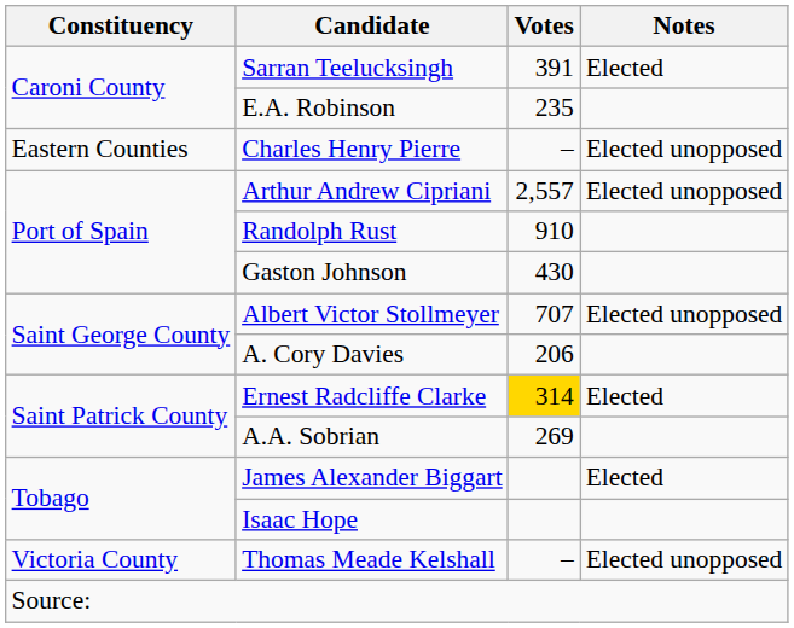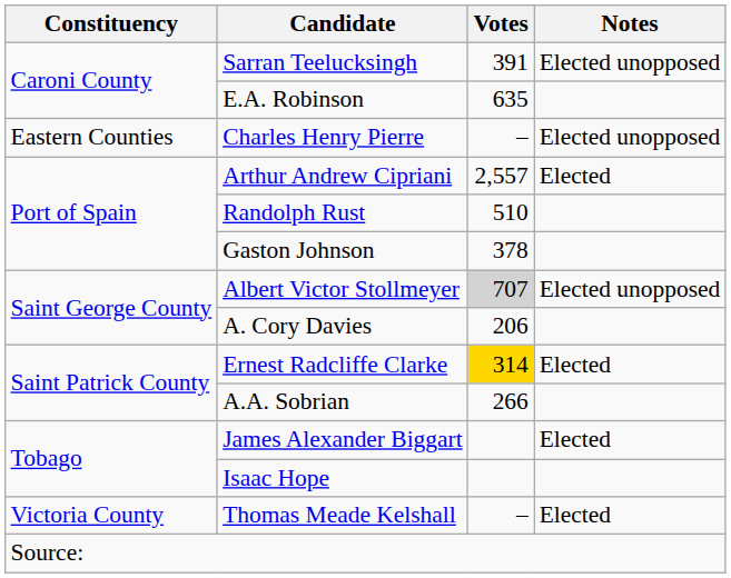Sarran Teelucksingh | Notes: Elected -> Elected unopposed
E.A. Robinson | Votes: 235 -> 635
Arthur Andrew Cipriani | Notes: Elected unopposed -> Elected
Randolph Rust | Votes: 910 -> 510
Gaston Johnson | Votes: 430 -> 378
Albert Victor Stollmeyer | Votes: no background -> lightgrey background
A.A. Sobrian | Votes: 269 -> 266
Thomas Meade Kelshall | Notes: Elected unopposed -> Elected
